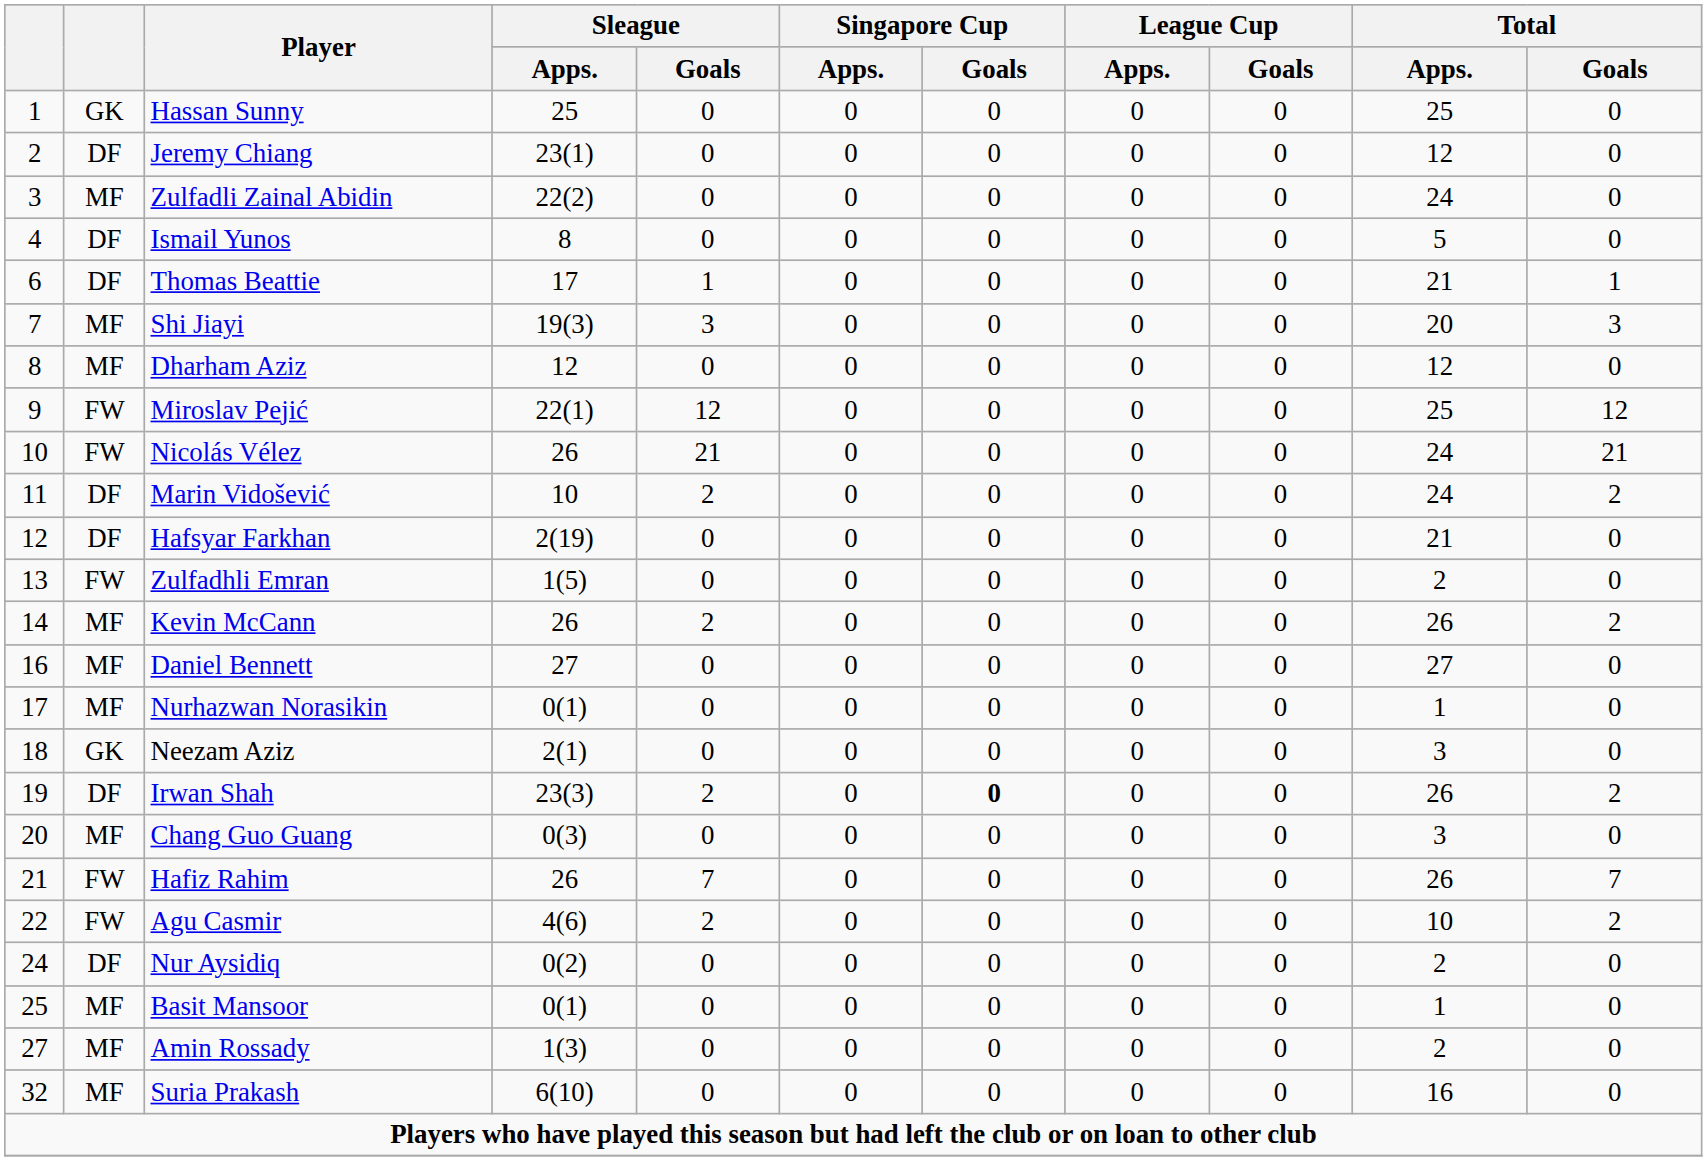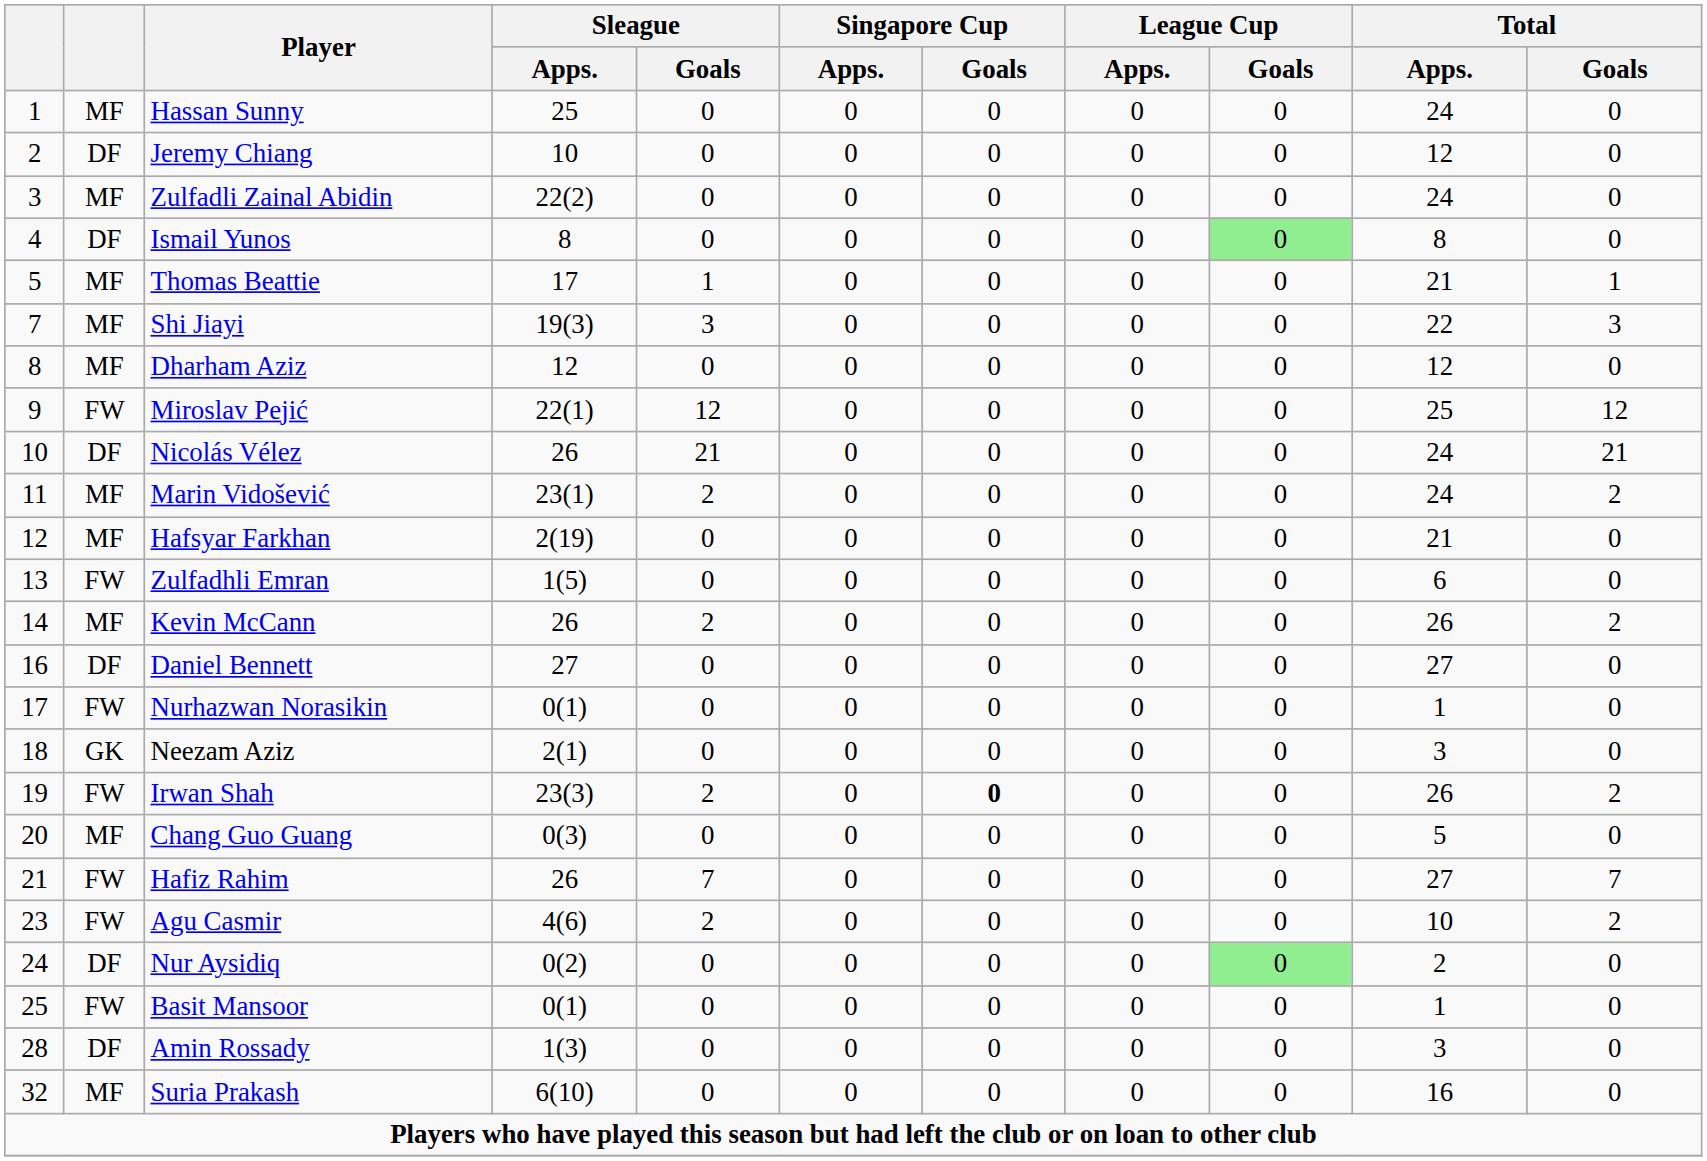Hassan Sunny | column 2: GK -> MF
Hassan Sunny | Total / Apps.: 25 -> 24
Jeremy Chiang | Sleague / Apps.: 23(1) -> 10
Ismail Yunos | League Cup / Goals: no background -> lightgreen background
Ismail Yunos | Total / Apps.: 5 -> 8
Thomas Beattie | column 1: 6 -> 5
Thomas Beattie | column 2: DF -> MF
Shi Jiayi | Total / Apps.: 20 -> 22
Nicolás Vélez | column 2: FW -> DF
Marin Vidošević | column 2: DF -> MF
Marin Vidošević | Sleague / Apps.: 10 -> 23(1)
Hafsyar Farkhan | column 2: DF -> MF
Zulfadhli Emran | Total / Apps.: 2 -> 6
Daniel Bennett | column 2: MF -> DF
Nurhazwan Norasikin | column 2: MF -> FW
Irwan Shah | column 2: DF -> FW
Chang Guo Guang | Total / Apps.: 3 -> 5
Hafiz Rahim | Total / Apps.: 26 -> 27
Agu Casmir | column 1: 22 -> 23
Nur Aysidiq | League Cup / Goals: no background -> lightgreen background
Basit Mansoor | column 2: MF -> FW
Amin Rossady | column 1: 27 -> 28
Amin Rossady | column 2: MF -> DF
Amin Rossady | Total / Apps.: 2 -> 3
